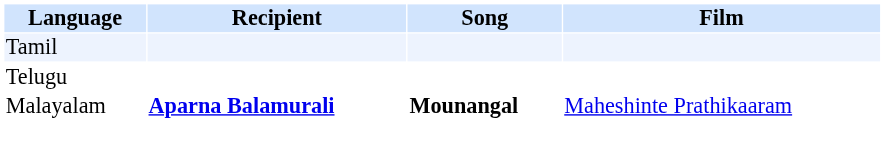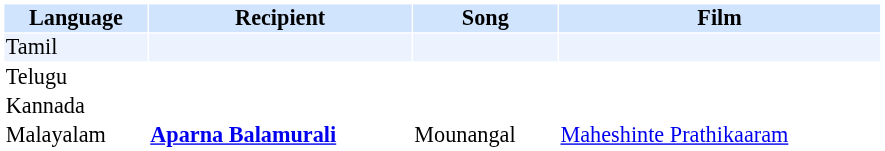+ row: Kannada
Malayalam | Song: bold -> normal
